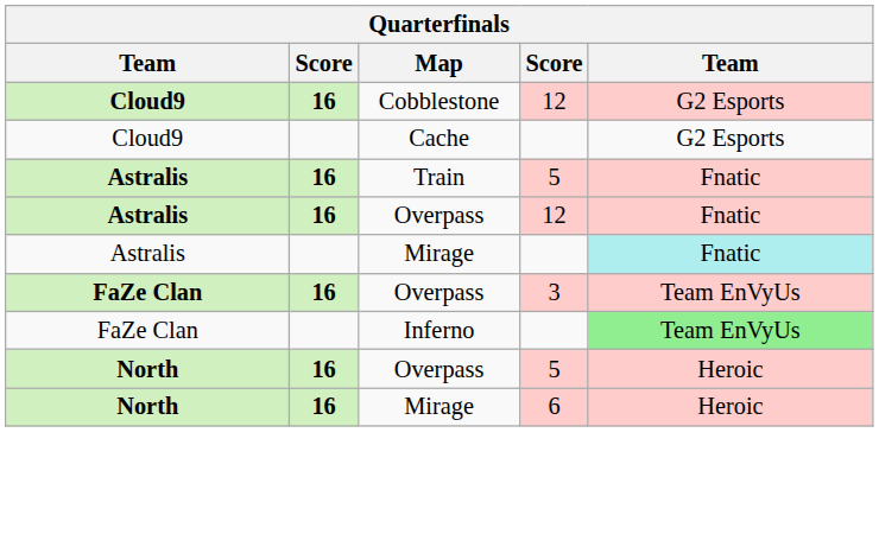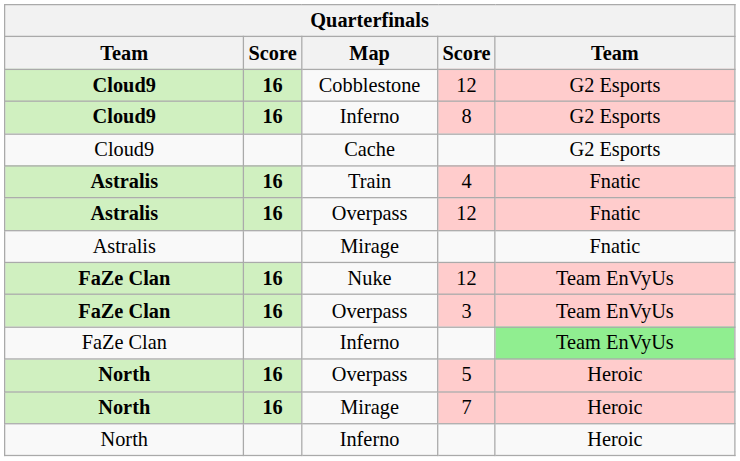+ row: Cloud9 | 16 | Inferno | 8 | G2 Esports
Train | column 4: 5 -> 4
Astralis / Mirage | column 5: paleturquoise background -> no background
+ row: FaZe Clan | 16 | Nuke | 12 | Team EnVyUs
North / Mirage | column 4: 6 -> 7
+ row: North | Inferno | Heroic
